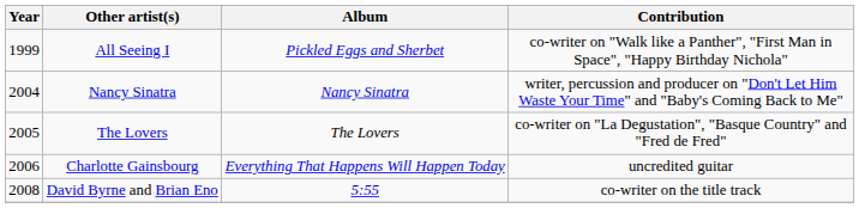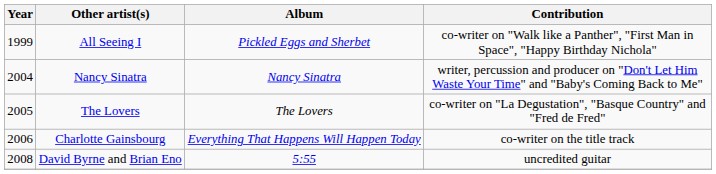Charlotte Gainsbourg | Contribution: uncredited guitar -> co-writer on the title track
David Byrne and Brian Eno | Contribution: co-writer on the title track -> uncredited guitar
